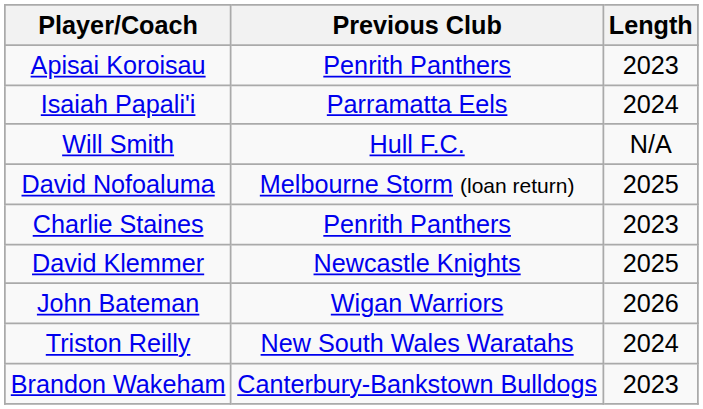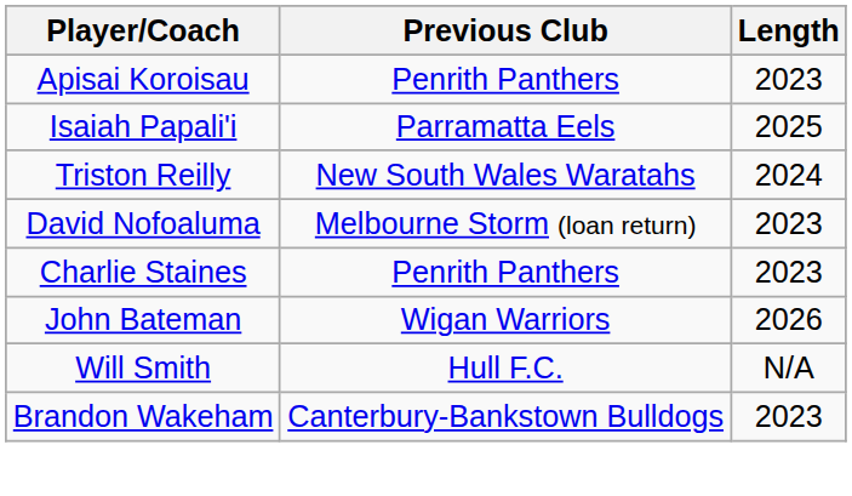Isaiah Papali'i | Length: 2024 -> 2025
rows swapped: Triston Reilly <-> Will Smith
David Nofoaluma | Length: 2025 -> 2023
- row: David Klemmer | Newcastle Knights | 2025
